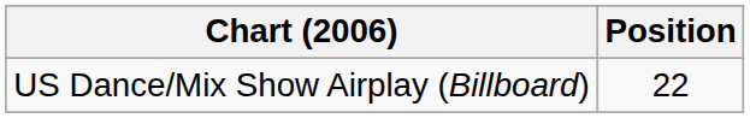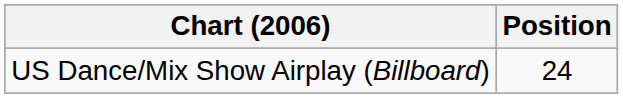US Dance/Mix Show Airplay (Billboard) | Position: 22 -> 24
